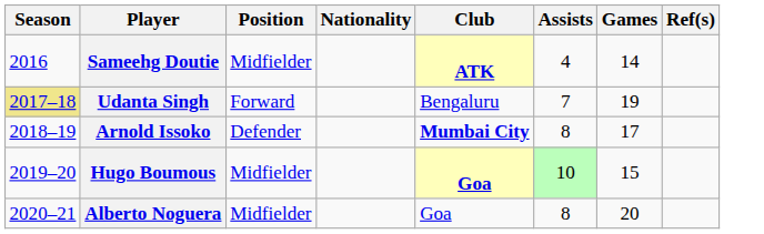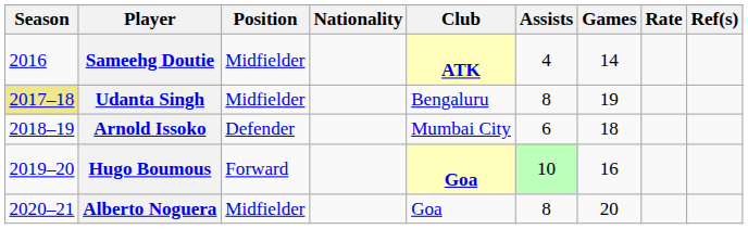+ column: Rate
Udanta Singh | Position: Forward -> Midfielder
Udanta Singh | Assists: 7 -> 8
Arnold Issoko | Club: bold -> normal
Arnold Issoko | Assists: 8 -> 6
Arnold Issoko | Games: 17 -> 18
Hugo Boumous | Position: Midfielder -> Forward
Hugo Boumous | Games: 15 -> 16
